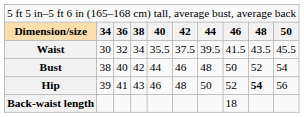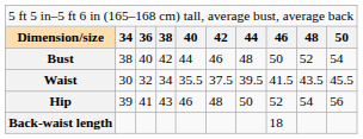rows swapped: Bust <-> Waist
Hip | column 9: bold -> normal
